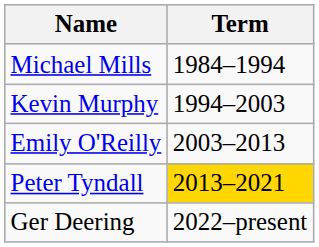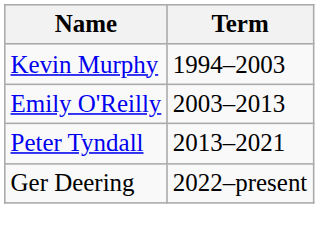- row: Michael Mills | 1984–1994
Peter Tyndall | Term: gold background -> no background
